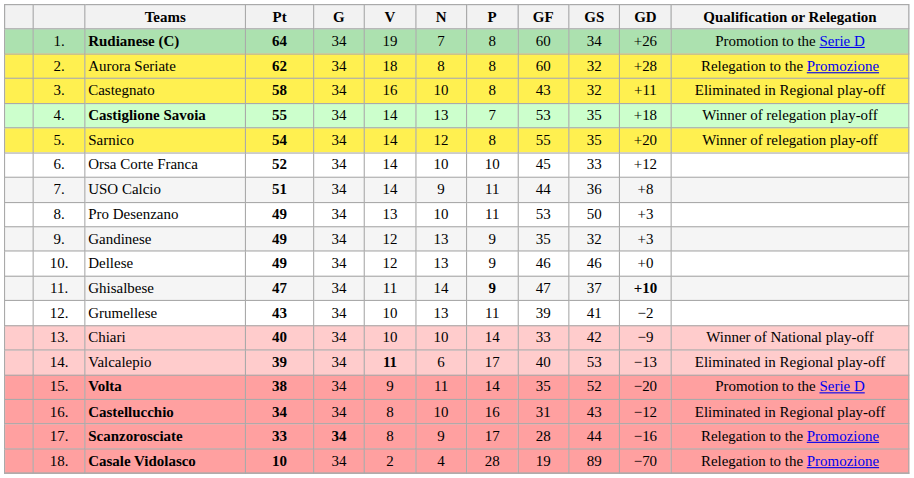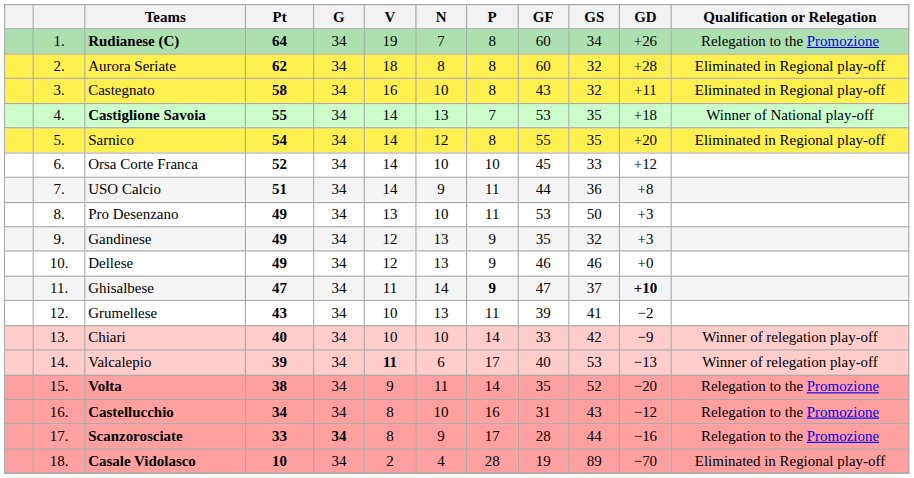Rudianese (C) | Qualification or Relegation: Promotion to the Serie D -> Relegation to the Promozione
Aurora Seriate | Qualification or Relegation: Relegation to the Promozione -> Eliminated in Regional play-off
Castiglione Savoia | Qualification or Relegation: Winner of relegation play-off -> Winner of National play-off
Sarnico | Qualification or Relegation: Winner of relegation play-off -> Eliminated in Regional play-off
Chiari | Qualification or Relegation: Winner of National play-off -> Winner of relegation play-off
Valcalepio | Qualification or Relegation: Eliminated in Regional play-off -> Winner of relegation play-off
Volta | Qualification or Relegation: Promotion to the Serie D -> Relegation to the Promozione
Castellucchio | Qualification or Relegation: Eliminated in Regional play-off -> Relegation to the Promozione
Casale Vidolasco | Qualification or Relegation: Relegation to the Promozione -> Eliminated in Regional play-off
